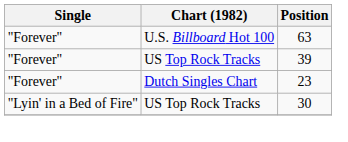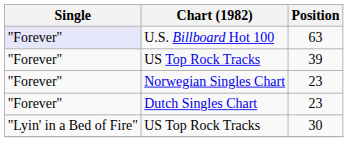U.S. Billboard Hot 100 | Single: no background -> lavender background
+ row: "Forever" | Norwegian Singles Chart | 23
